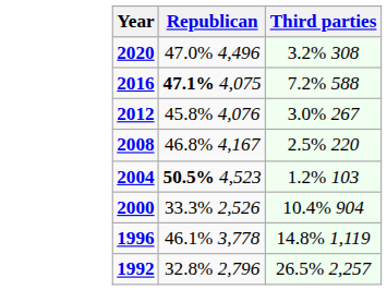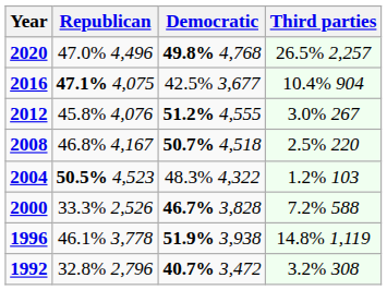+ column: Democratic | 49.8% 4,768 | 42.5% 3,677 | 51.2% 4,555 | 50.7% 4,518 | 48.3% 4,322 | 46.7% 3,828 | 51.9% 3,938 | 40.7% 3,472
2020 | Third parties: 3.2% 308 -> 26.5% 2,257
2016 | Third parties: 7.2% 588 -> 10.4% 904
2000 | Third parties: 10.4% 904 -> 7.2% 588
1992 | Third parties: 26.5% 2,257 -> 3.2% 308
